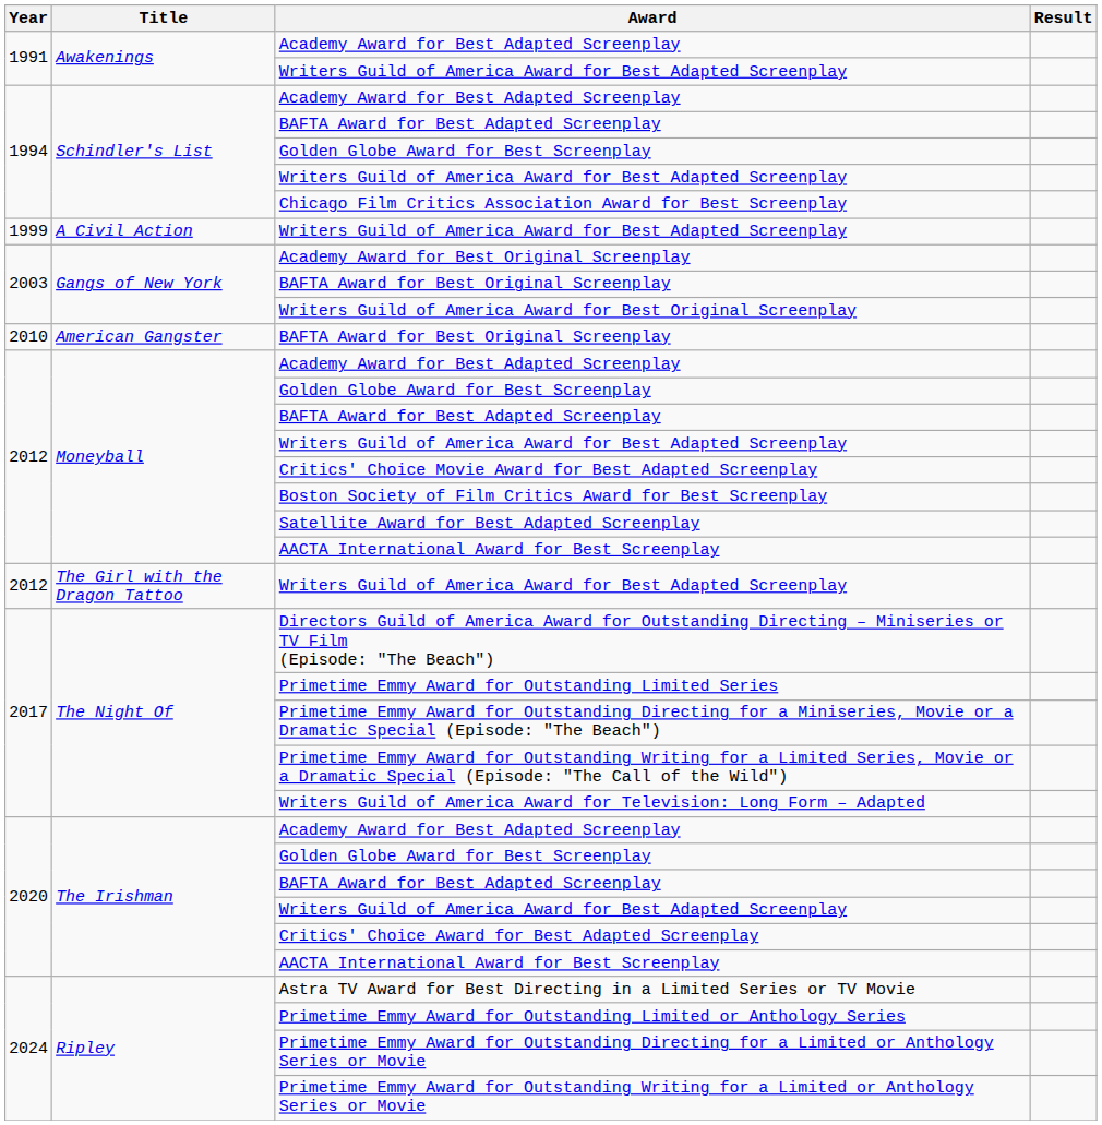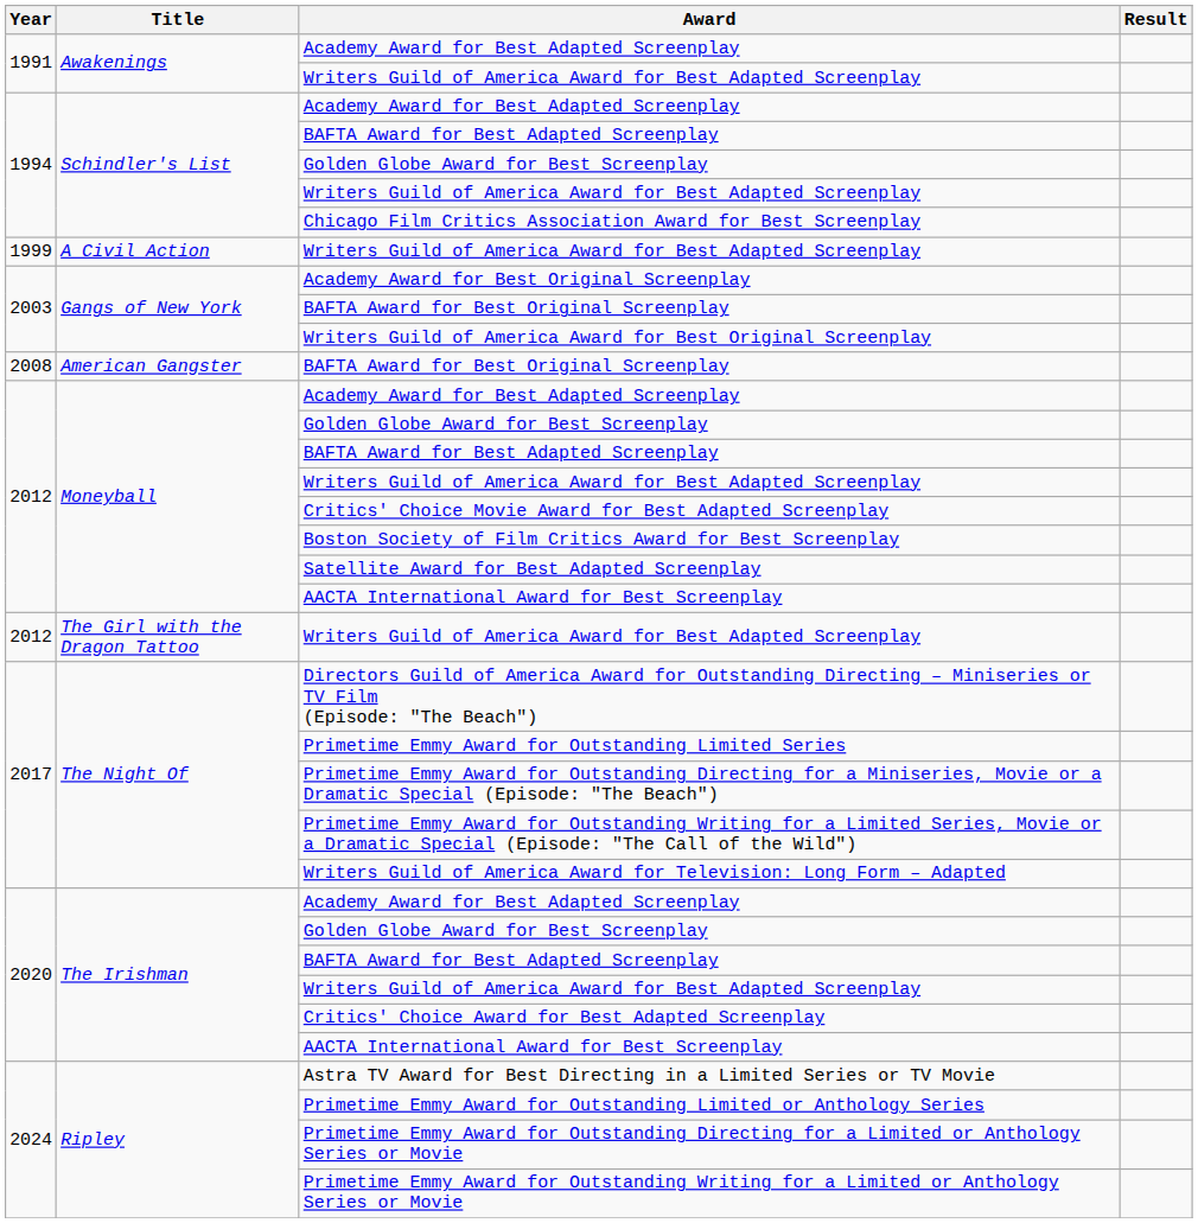American Gangster / BAFTA Award for Best Original Screenplay | Year: 2010 -> 2008
